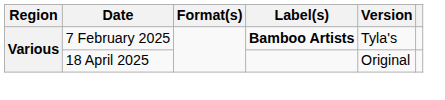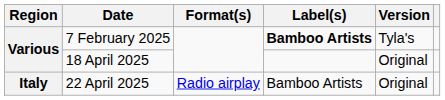+ row: Italy | 22 April 2025 | Radio airplay | Bamboo Artists | Original
